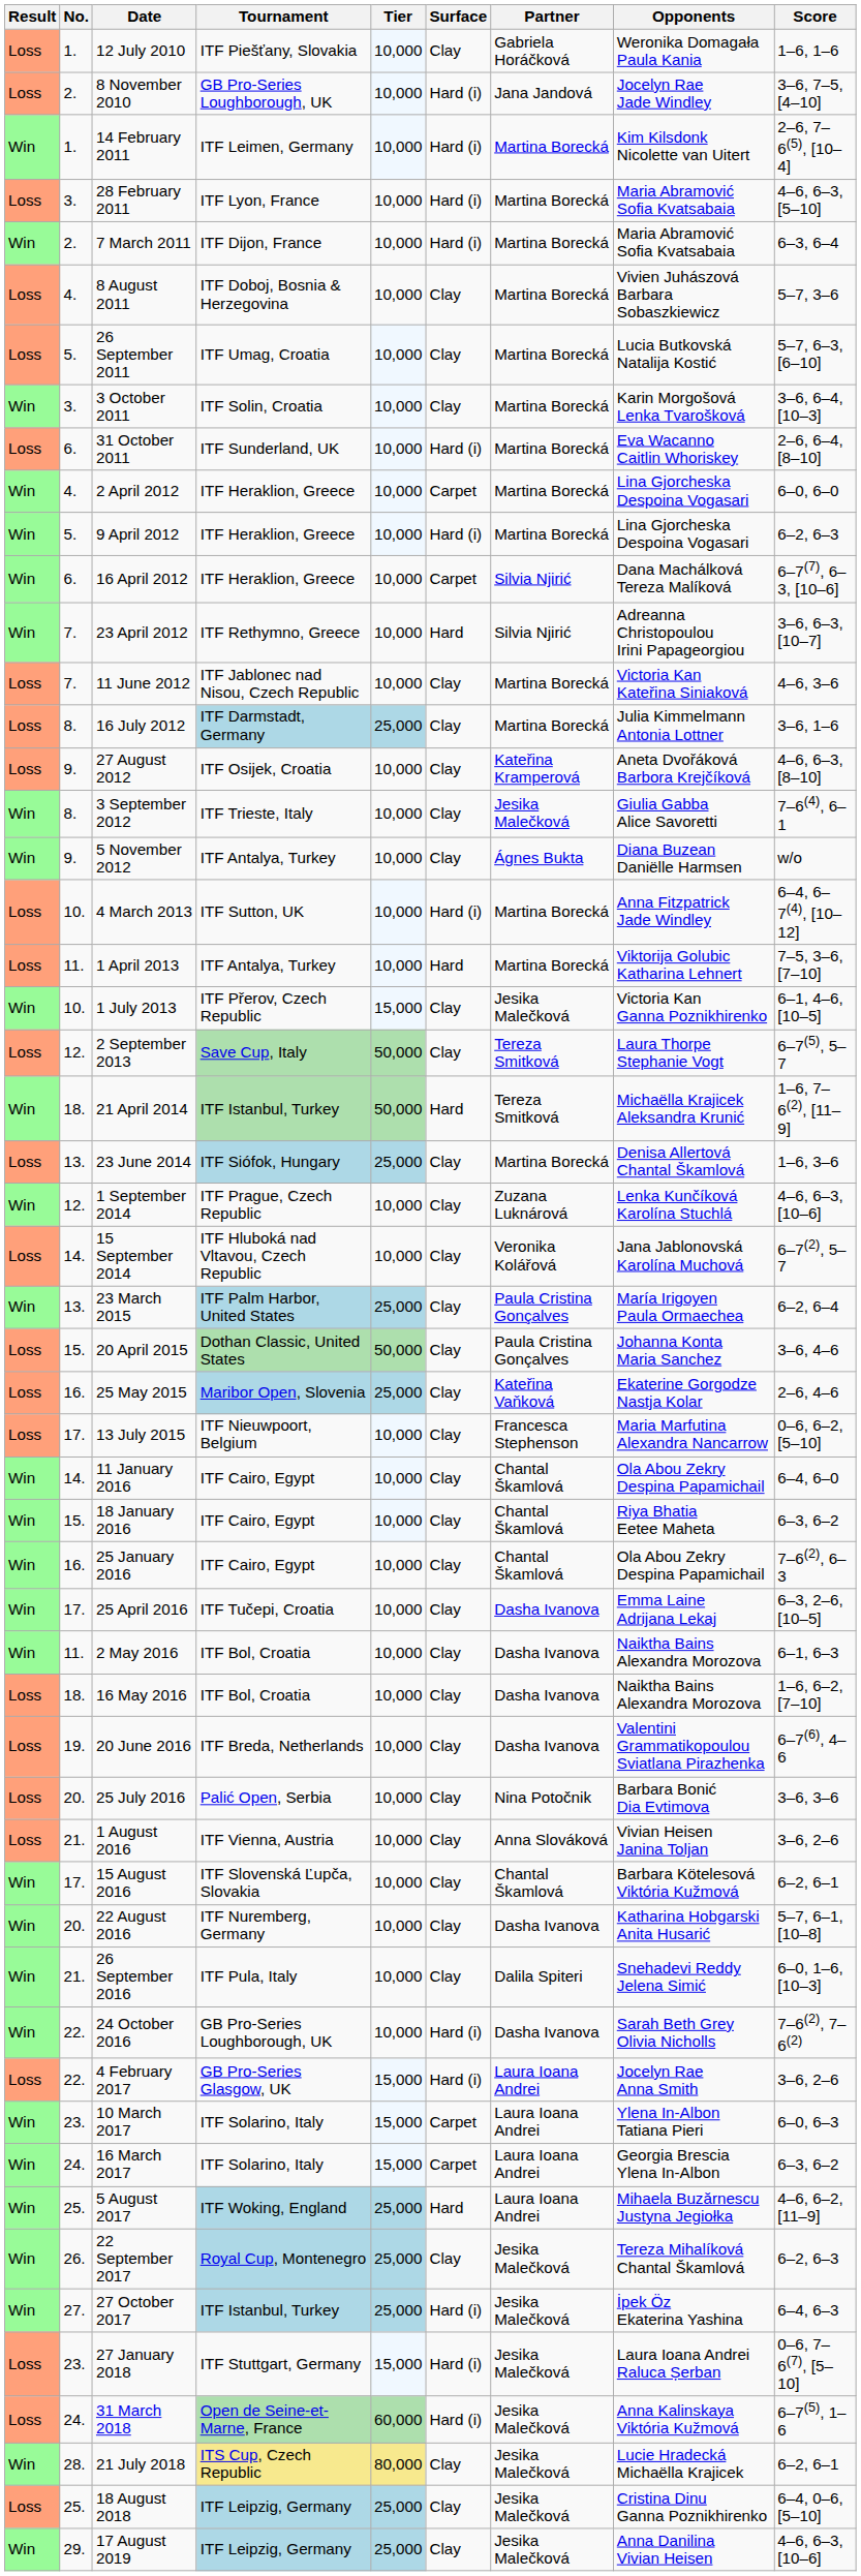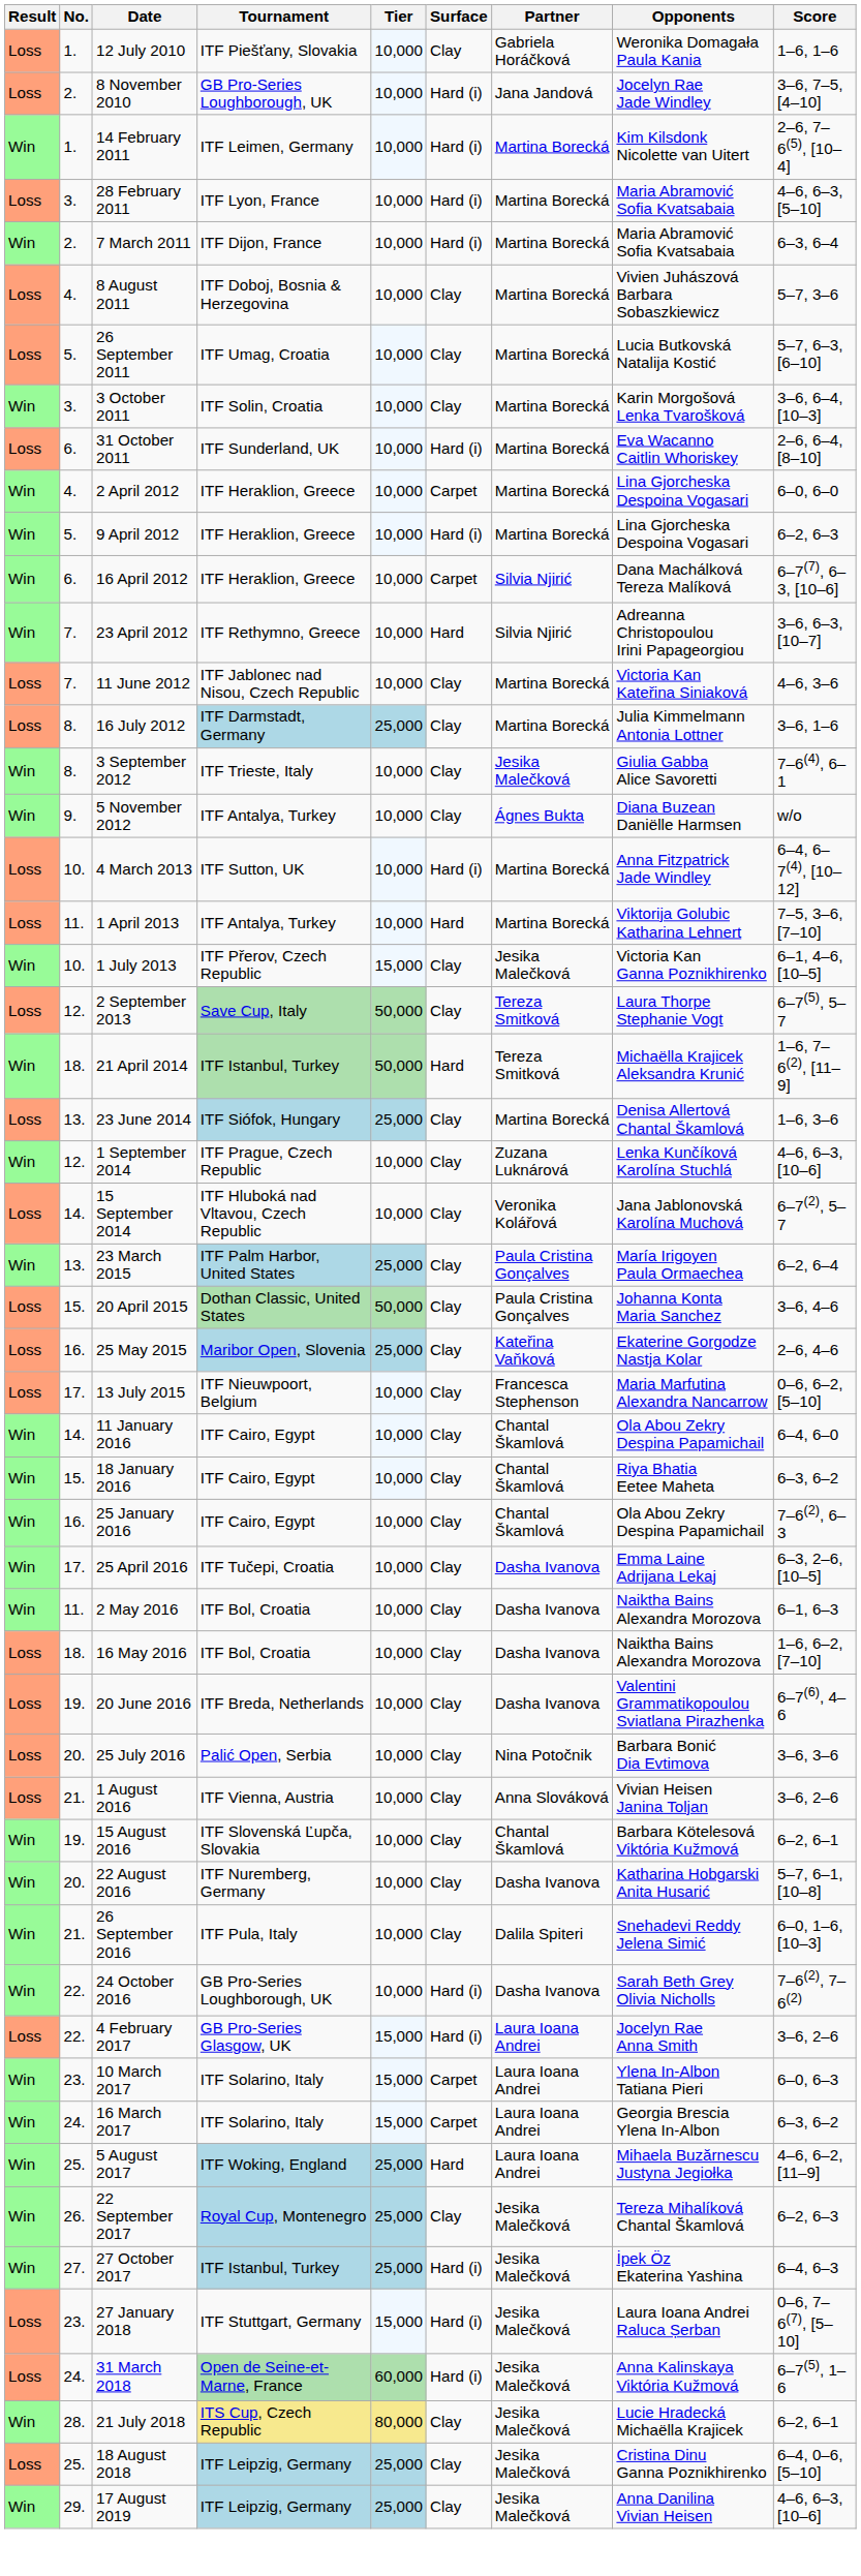- row: Loss | 9. | 27 August 2012 | ITF Osijek, Croatia | 10,000 | Clay | Kateřina Kramperová | Aneta Dvořáková Barbora Krejčíková | 4–6, 6–3, [8–10]
15 August 2016 | No.: 17. -> 19.
